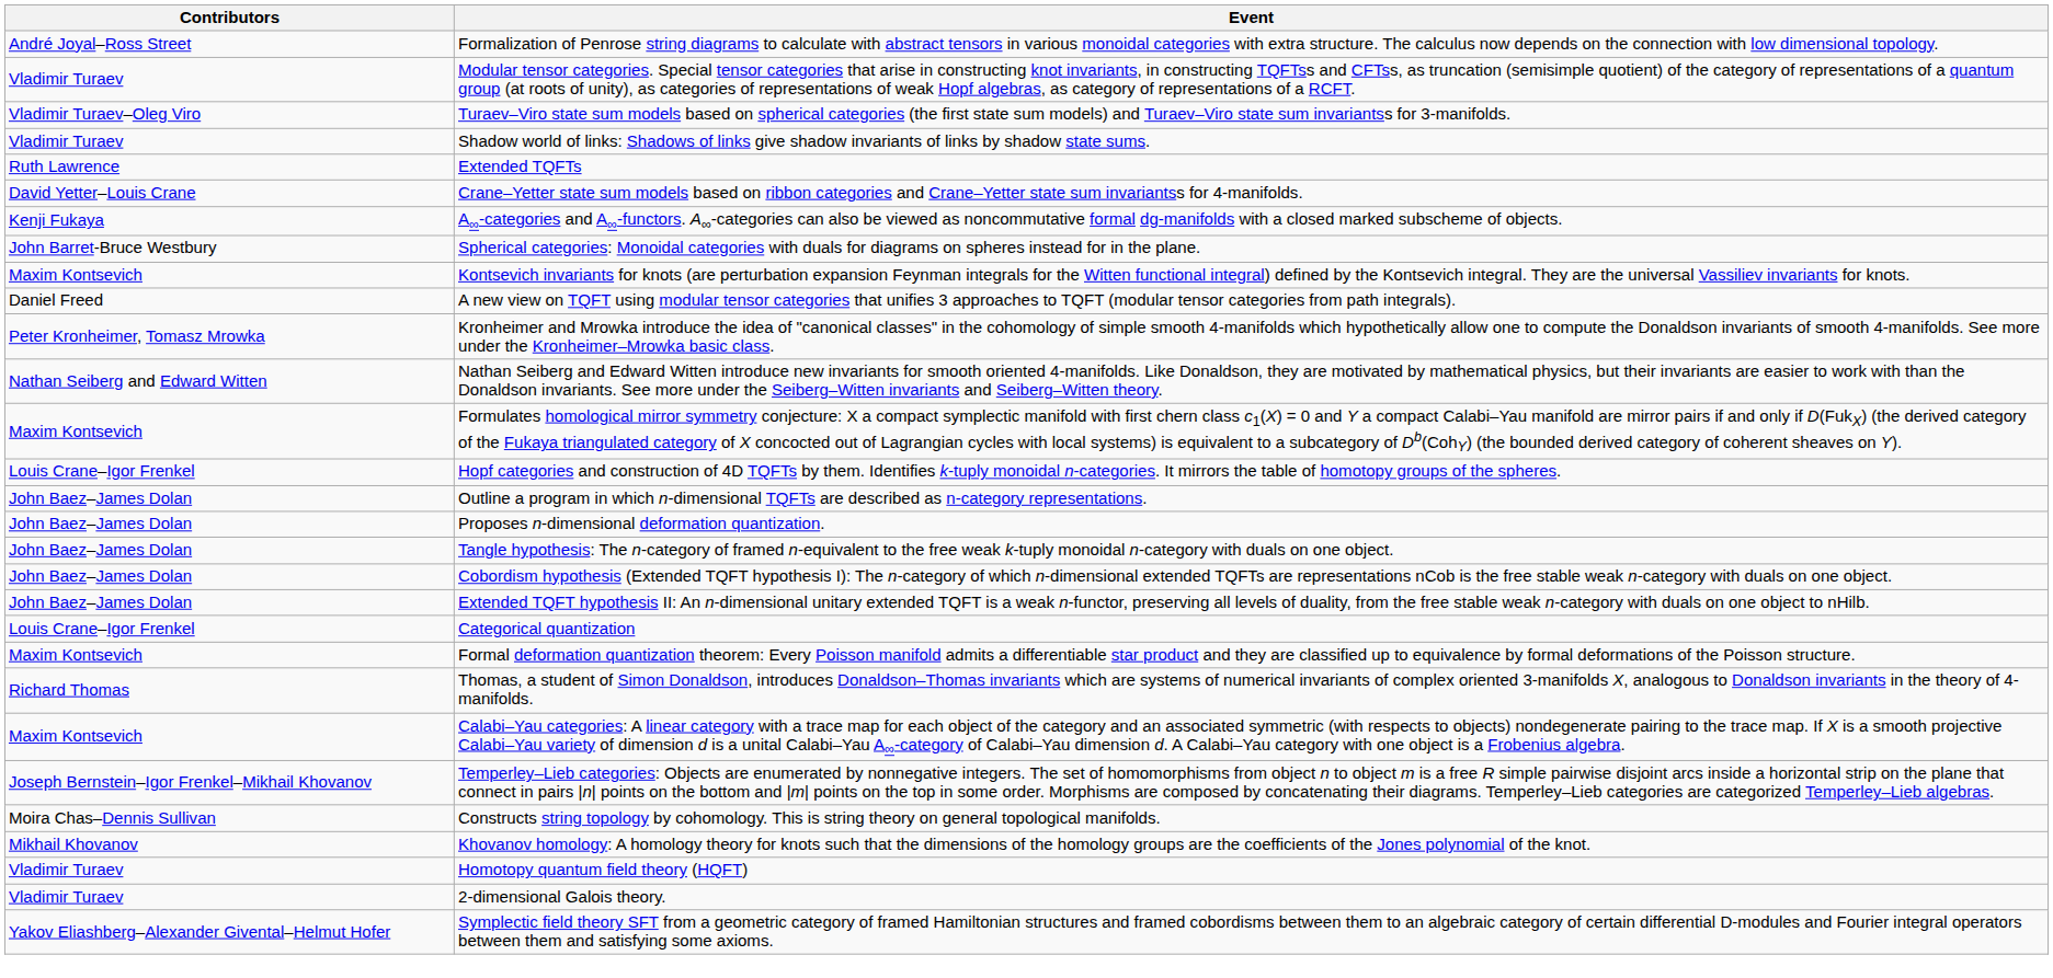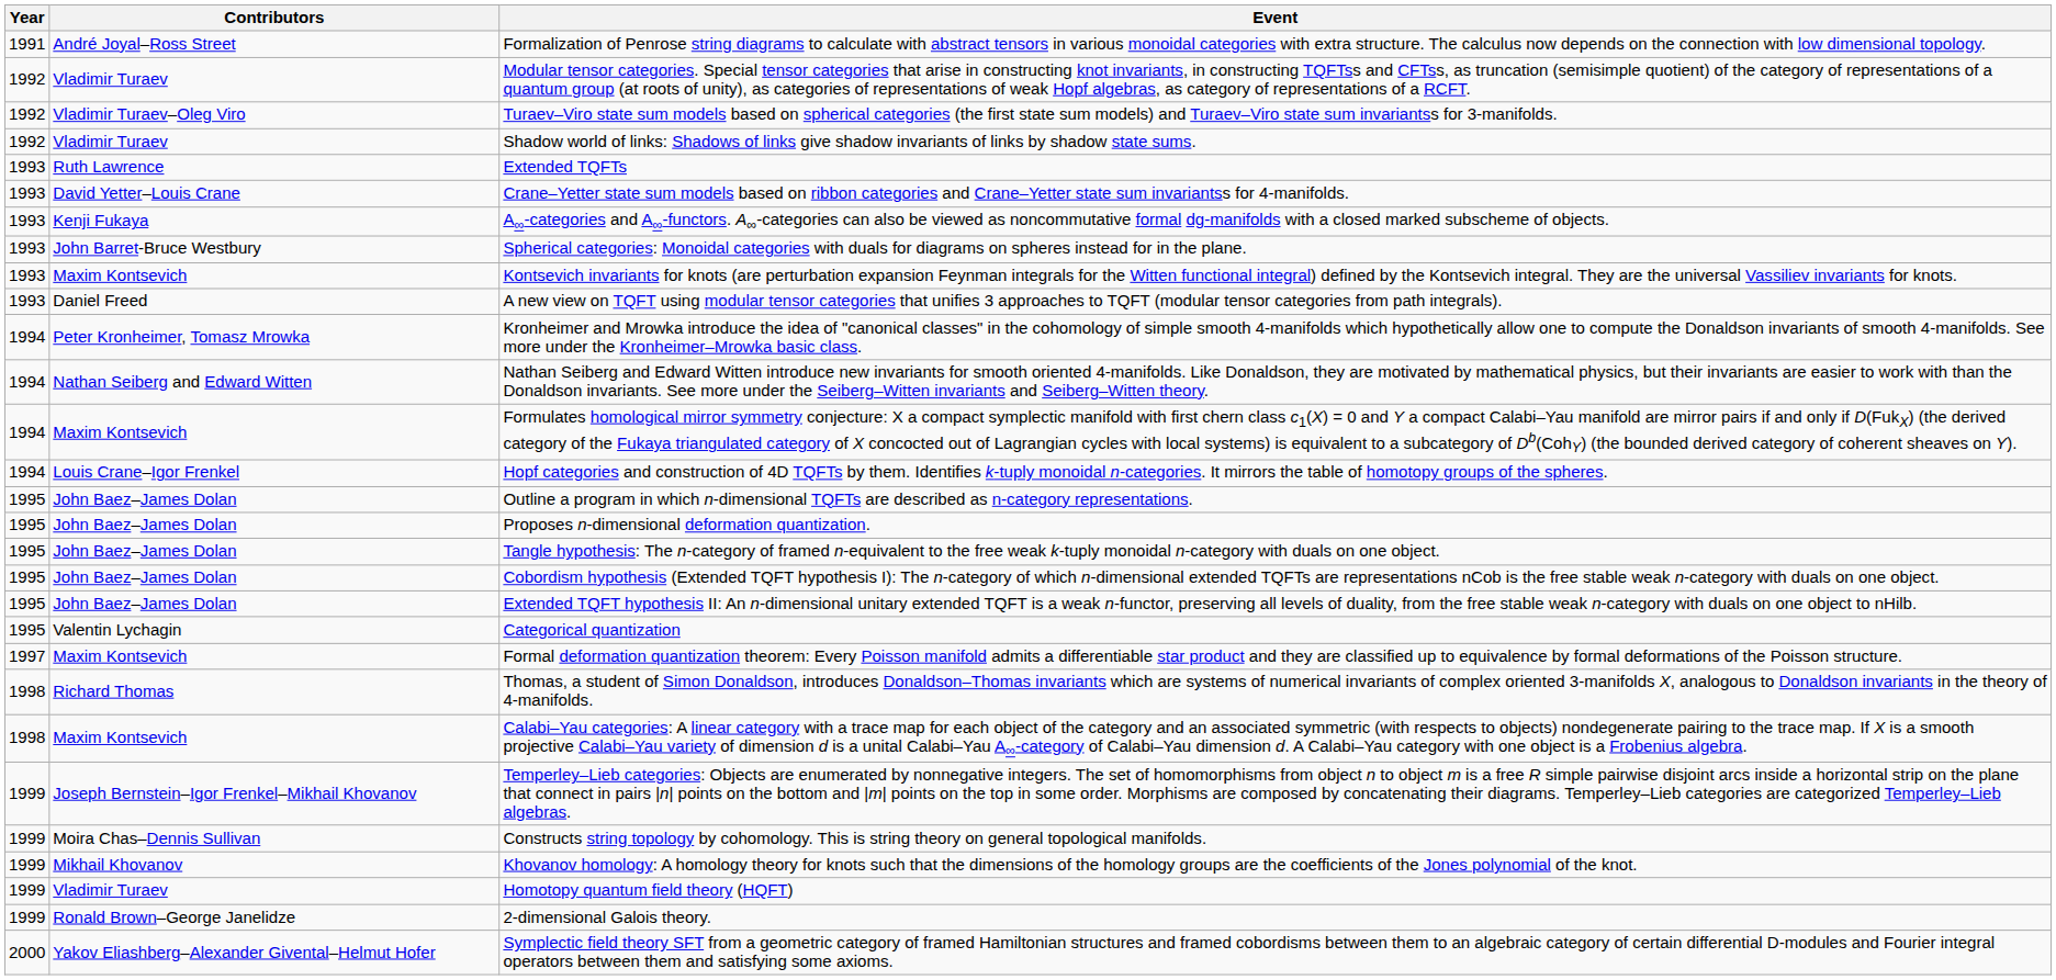+ column: Year | 1991 | 1992 | 1992 | 1992 | 1993 | 1993 | 1993 | 1993 | 1993 | 1993 | 1994 | 1994 | 1994 | 1994 | 1995 | 1995 | 1995 | 1995 | 1995 | 1995 | 1997 | 1998 | 1998 | 1999 | 1999 | 1999 | 1999 | 1999 | 2000
Categorical quantization | Contributors: Louis Crane–Igor Frenkel -> Valentin Lychagin
2-dimensional Galois theory. | Contributors: Vladimir Turaev -> Ronald Brown–George Janelidze
